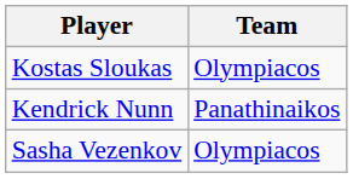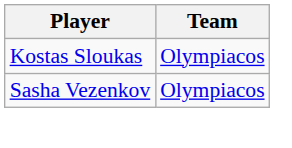- row: Kendrick Nunn | Panathinaikos
